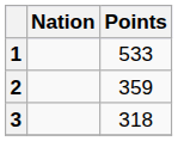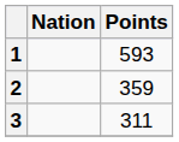1 | Points: 533 -> 593
3 | Points: 318 -> 311
